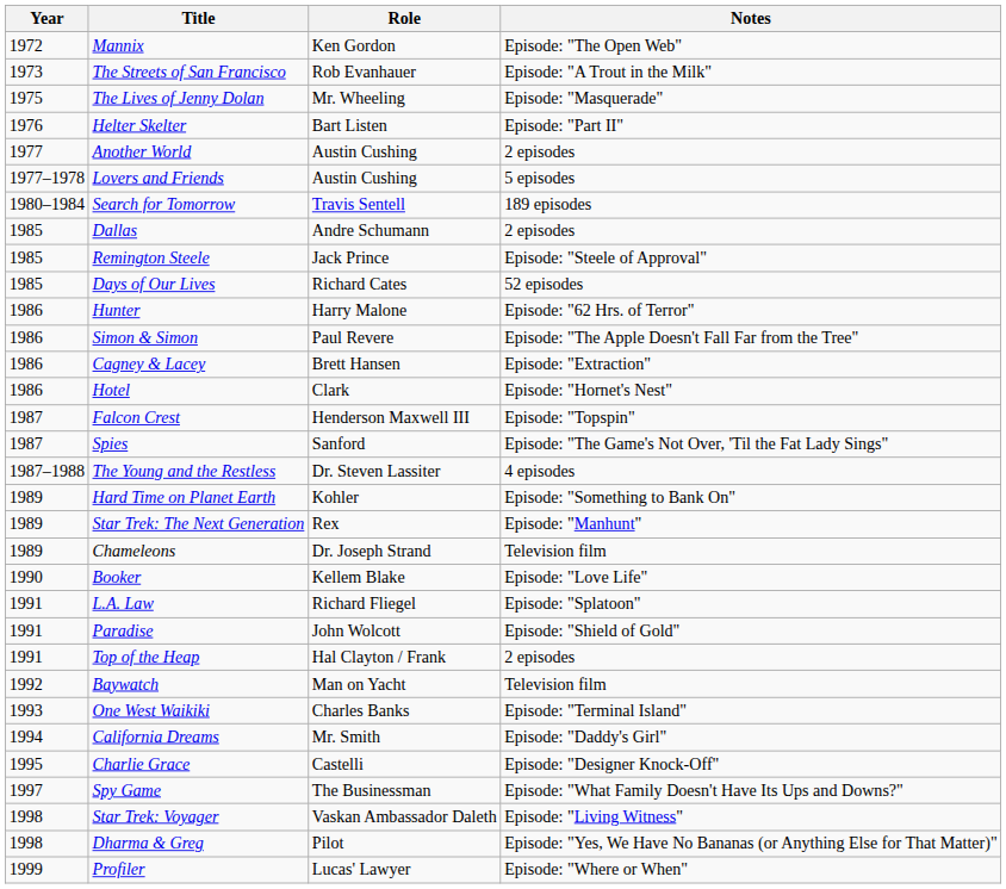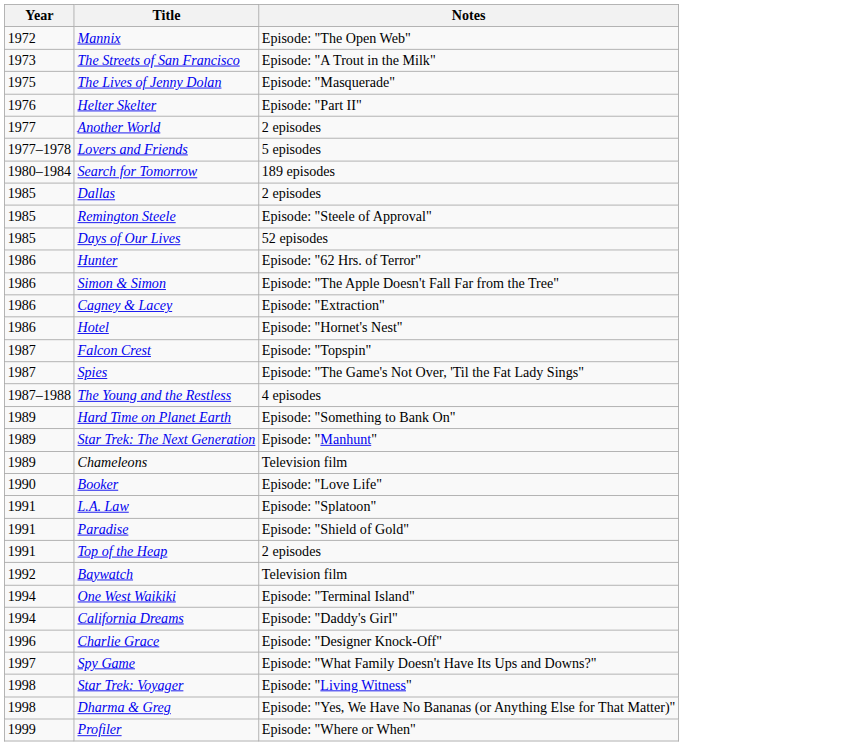- column: Role | Ken Gordon | Rob Evanhauer | Mr. Wheeling | Bart Listen | Austin Cushing | Austin Cushing | Travis Sentell | Andre Schumann | Jack Prince | Richard Cates | Harry Malone | Paul Revere | Brett Hansen | Clark | Henderson Maxwell III | Sanford | Dr. Steven Lassiter | Kohler | Rex | Dr. Joseph Strand | Kellem Blake | Richard Fliegel | John Wolcott | Hal Clayton / Frank | Man on Yacht | Charles Banks | Mr. Smith | Castelli | The Businessman | Vaskan Ambassador Daleth | Pilot | Lucas' Lawyer
One West Waikiki | Year: 1993 -> 1994
Charlie Grace | Year: 1995 -> 1996
